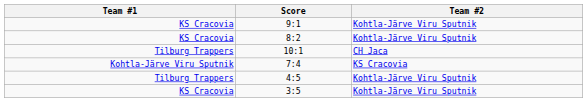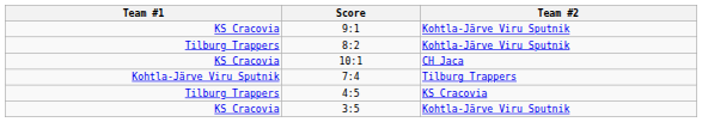8:2 | Team #1: KS Cracovia -> Tilburg Trappers
10:1 | Team #1: Tilburg Trappers -> KS Cracovia
7:4 | Team #2: KS Cracovia -> Tilburg Trappers
4:5 | Team #2: Kohtla-Järve Viru Sputnik -> KS Cracovia
